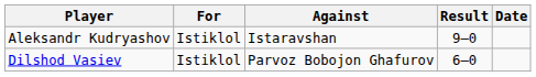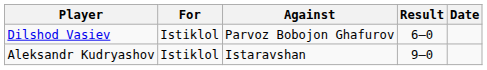rows swapped: Aleksandr Kudryashov <-> Dilshod Vasiev
